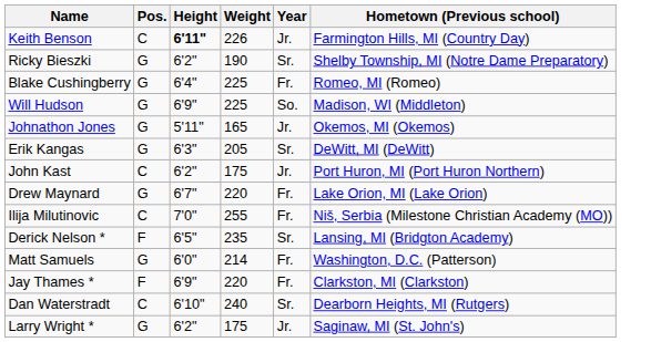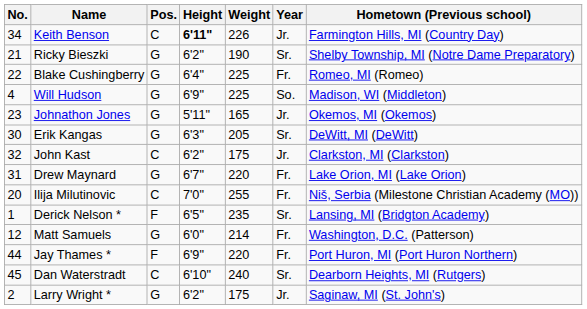+ column: No. | 34 | 21 | 22 | 4 | 23 | 30 | 32 | 31 | 20 | 1 | 12 | 44 | 45 | 2
John Kast | Hometown (Previous school): Port Huron, MI (Port Huron Northern) -> Clarkston, MI (Clarkston)
Jay Thames * | Hometown (Previous school): Clarkston, MI (Clarkston) -> Port Huron, MI (Port Huron Northern)
